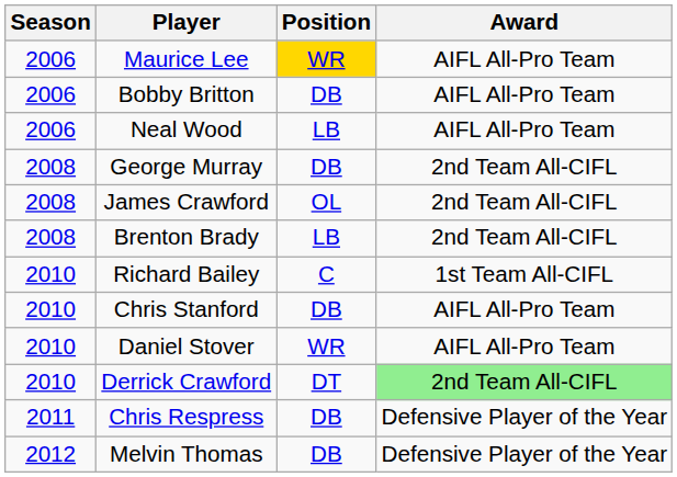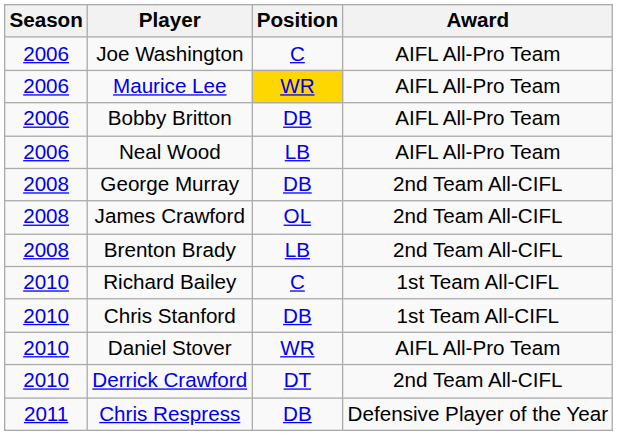+ row: 2006 | Joe Washington | C | AIFL All-Pro Team
Chris Stanford | Award: AIFL All-Pro Team -> 1st Team All-CIFL
Derrick Crawford | Award: lightgreen background -> no background
- row: 2012 | Melvin Thomas | DB | Defensive Player of the Year
